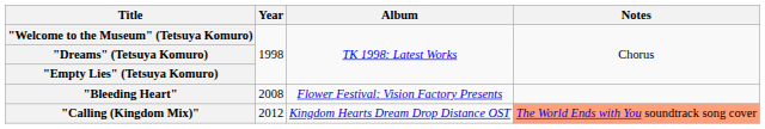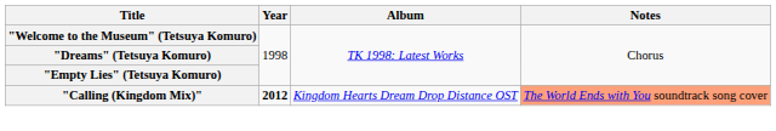- row: "Bleeding Heart" | 2008 | Flower Festival: Vision Factory Presents
"Calling (Kingdom Mix)" | Year: normal -> bold
